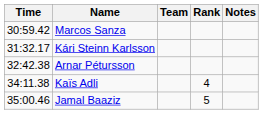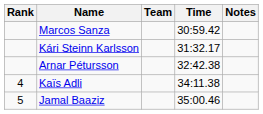columns swapped: Rank <-> Time
